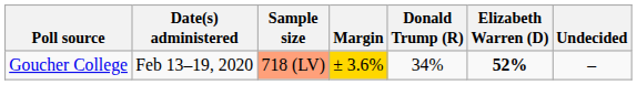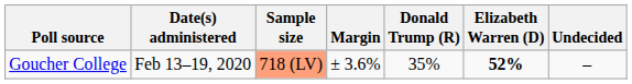Goucher College | Margin: gold background -> no background
Goucher College | Donald Trump (R): 34% -> 35%
